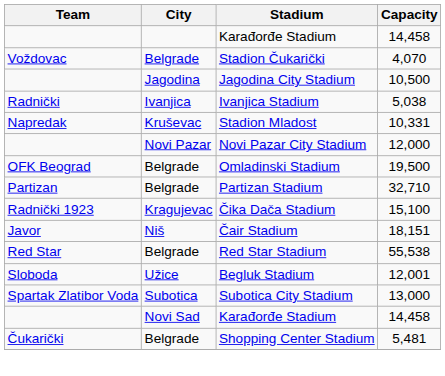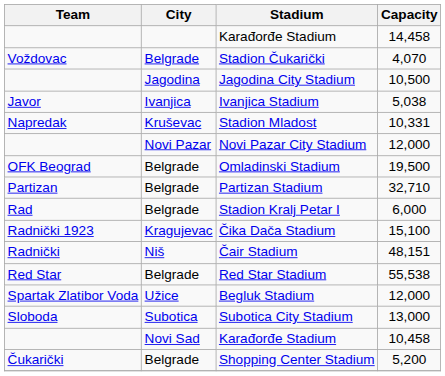Ivanjica Stadium | Team: Radnički -> Javor
+ row: Rad | Belgrade | Stadion Kralj Petar I | 6,000
Čair Stadium | Team: Javor -> Radnički
Čair Stadium | Capacity: 18,151 -> 48,151
Begluk Stadium | Team: Sloboda -> Spartak Zlatibor Voda
Begluk Stadium | Capacity: 12,001 -> 12,000
Subotica City Stadium | Team: Spartak Zlatibor Voda -> Sloboda
Novi Sad / Karađorđe Stadium | Capacity: 14,458 -> 10,458
Shopping Center Stadium | Capacity: 5,481 -> 5,200
